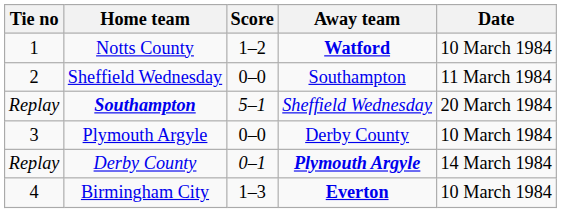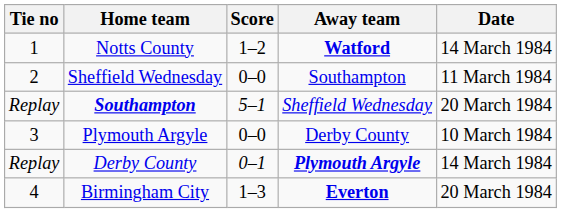Notts County | Date: 10 March 1984 -> 14 March 1984
Birmingham City | Date: 10 March 1984 -> 20 March 1984
